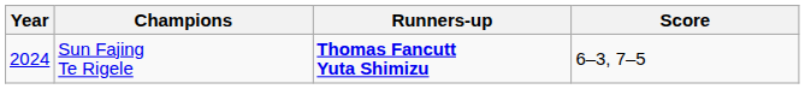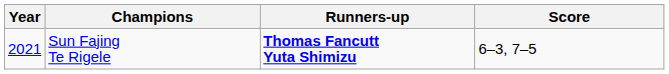Sun Fajing Te Rigele | Year: 2024 -> 2021
